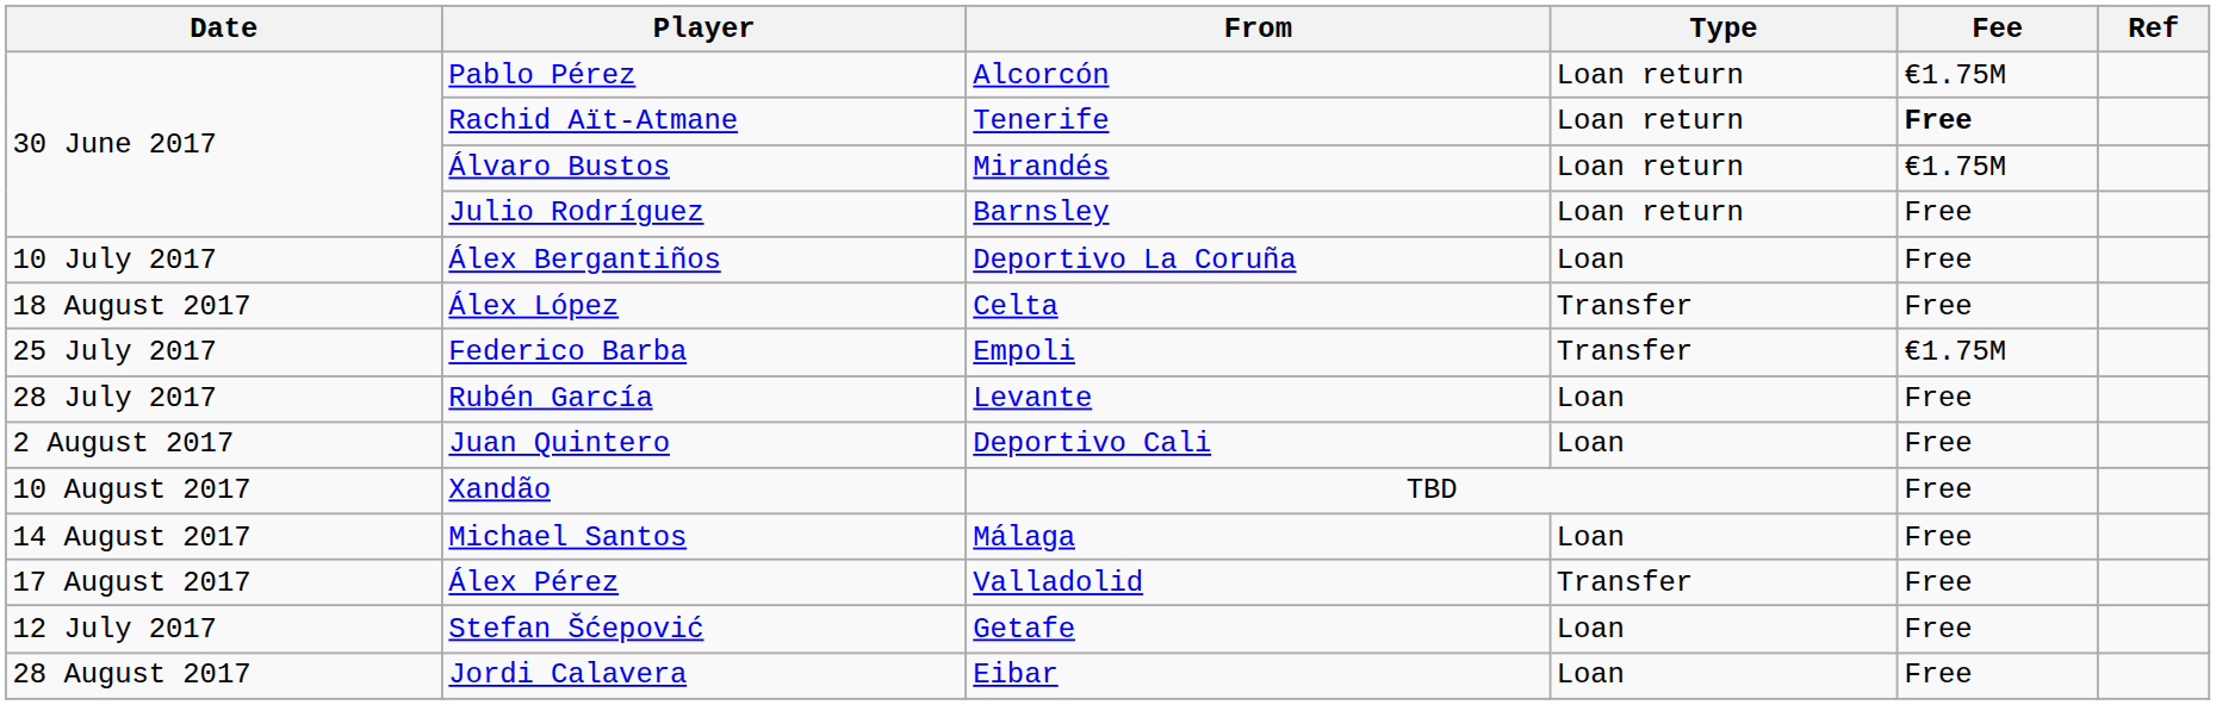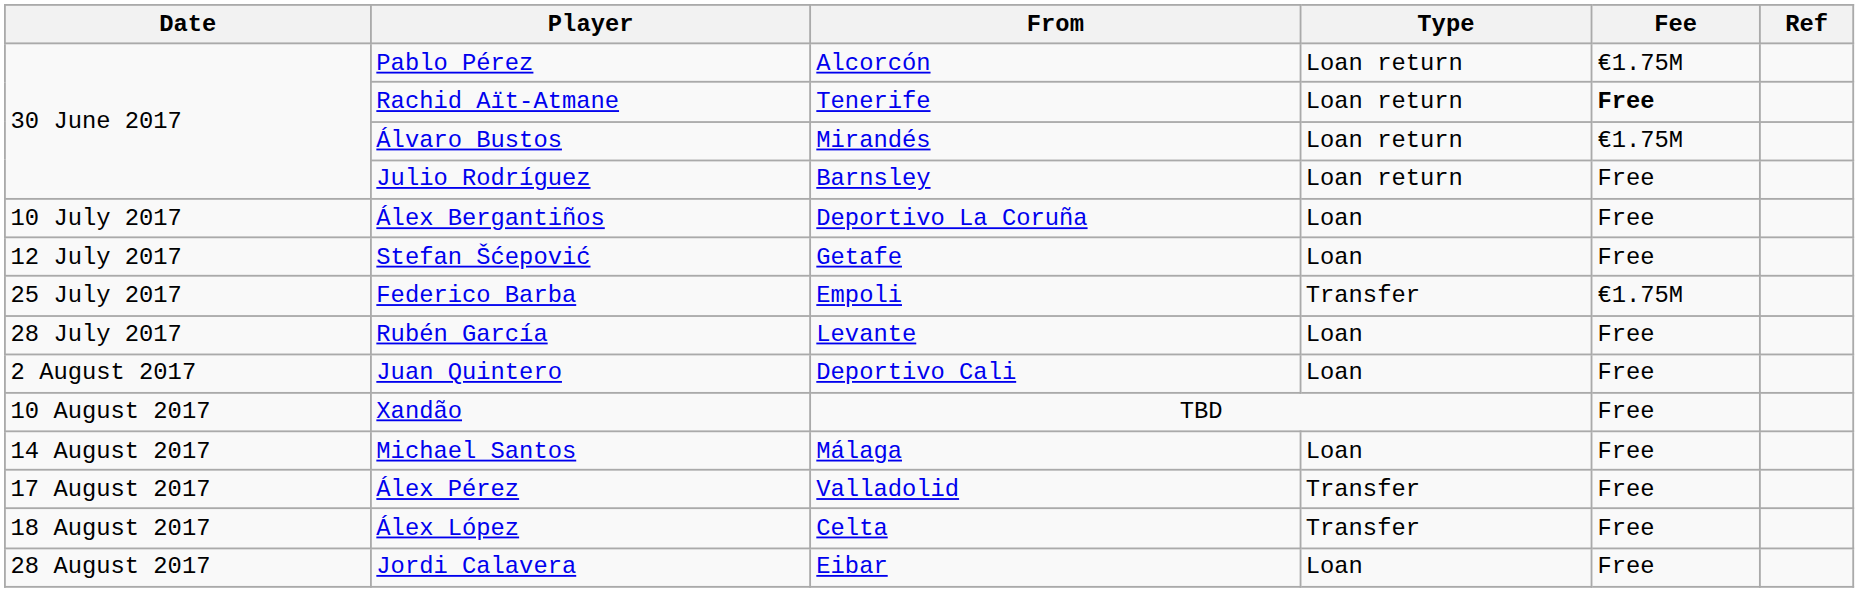rows swapped: Stefan Šćepović <-> Álex López
